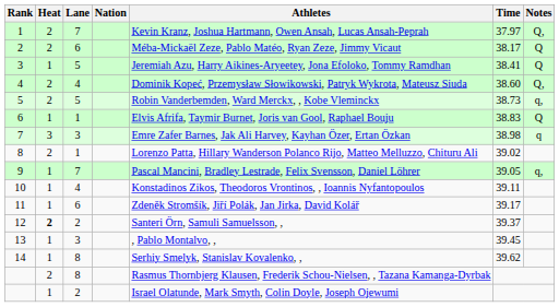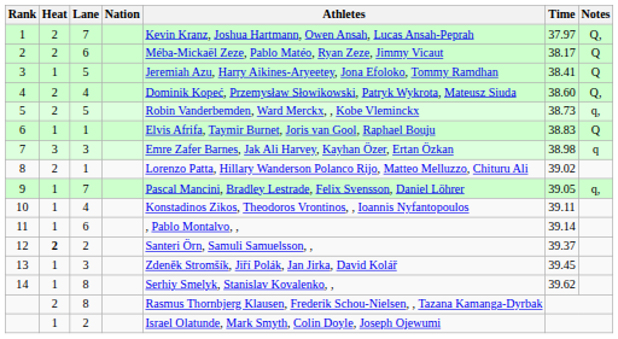11 | Athletes: Zdeněk Stromšík, Jiří Polák, Jan Jirka, David Kolář -> , Pablo Montalvo, ,
11 | Time: 39.17 -> 39.14
13 | Athletes: , Pablo Montalvo, , -> Zdeněk Stromšík, Jiří Polák, Jan Jirka, David Kolář
